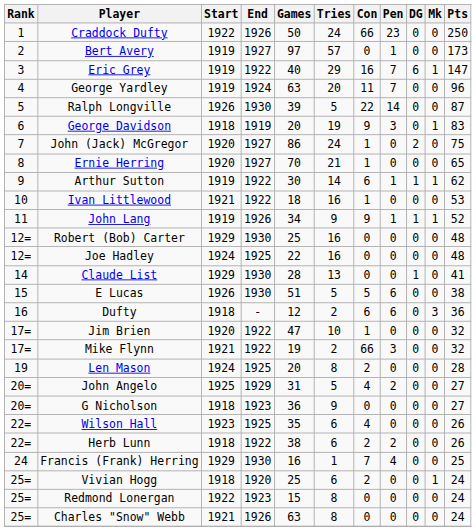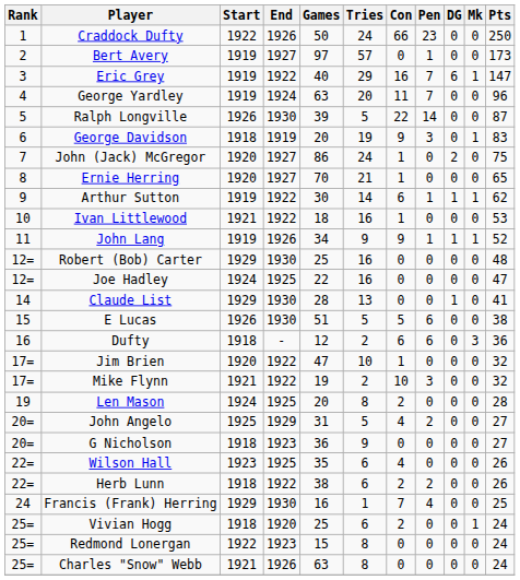Joe Hadley | Pts: 48 -> 47
Mike Flynn | Con: 66 -> 10
